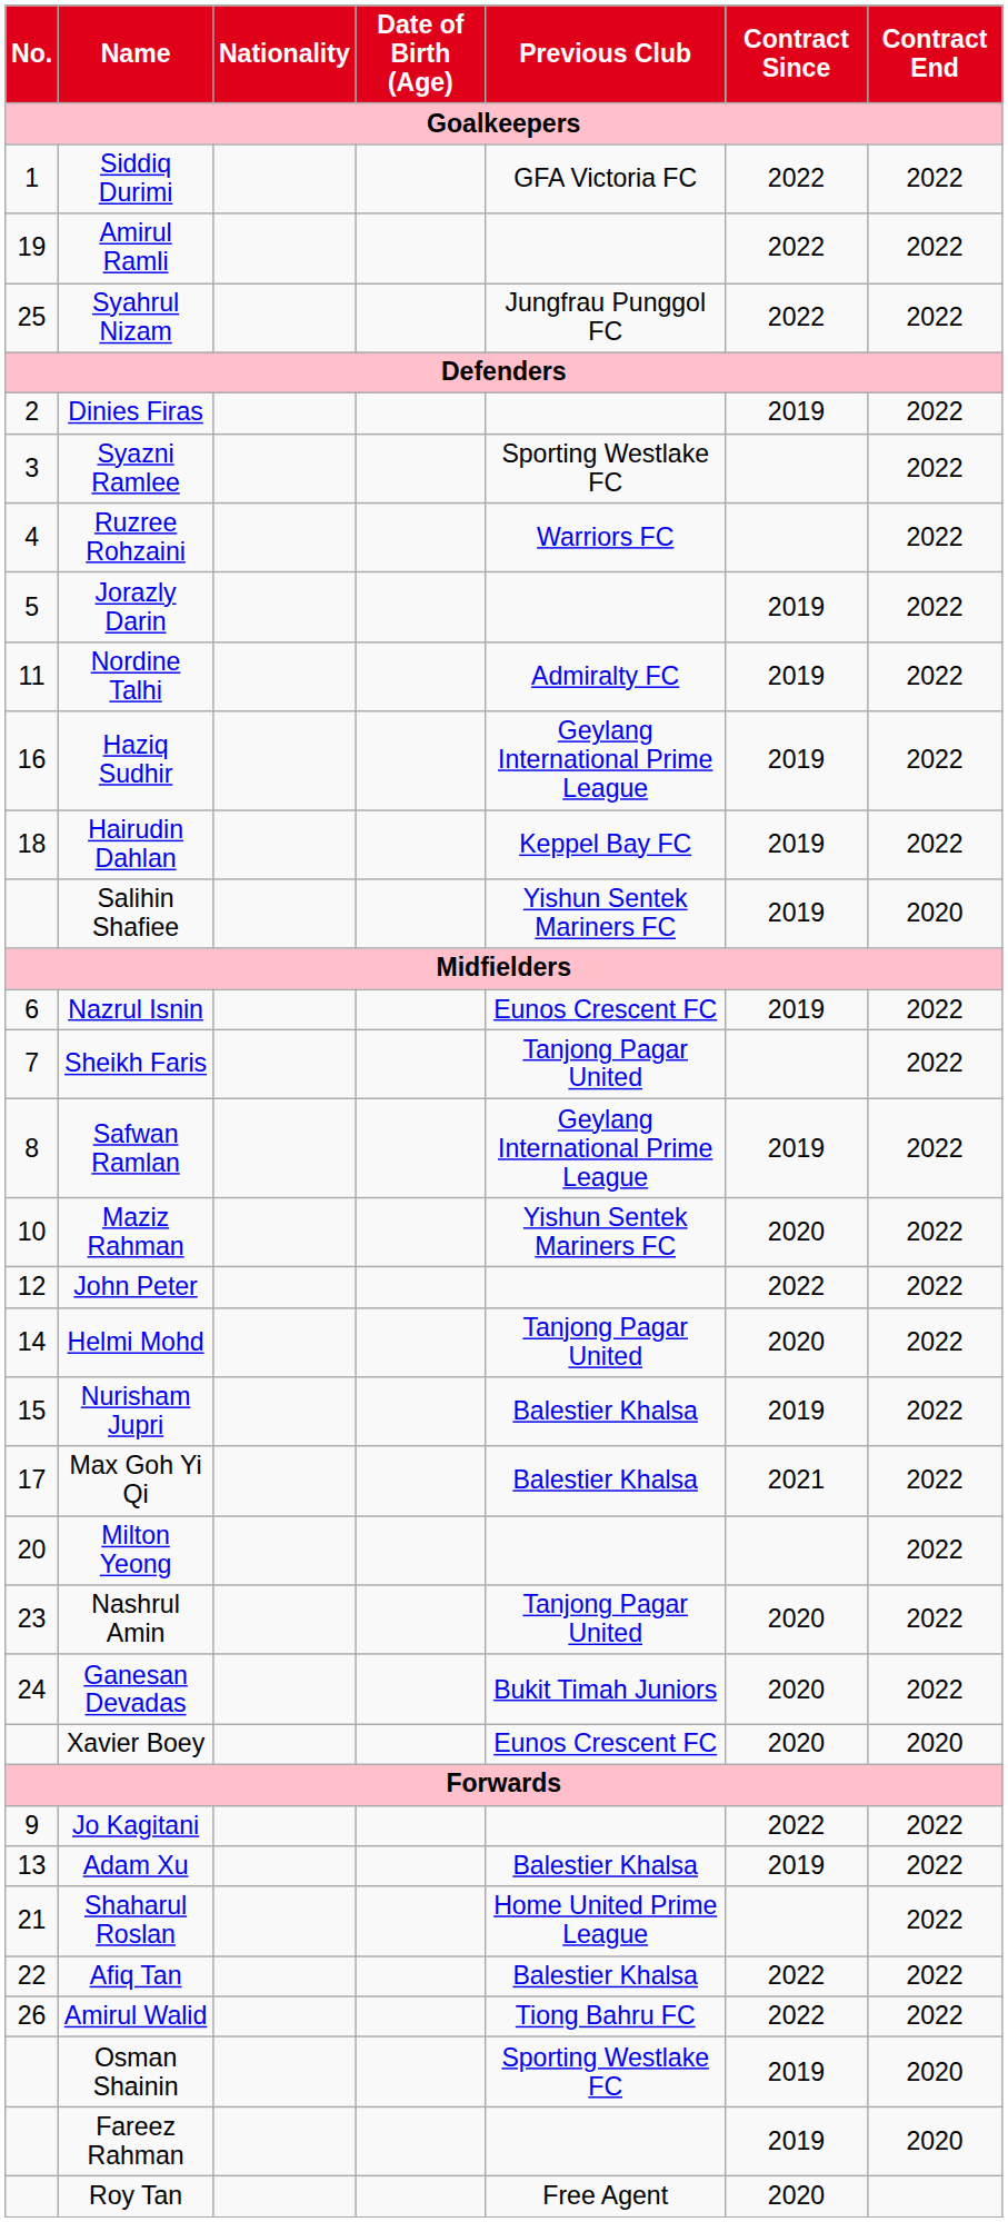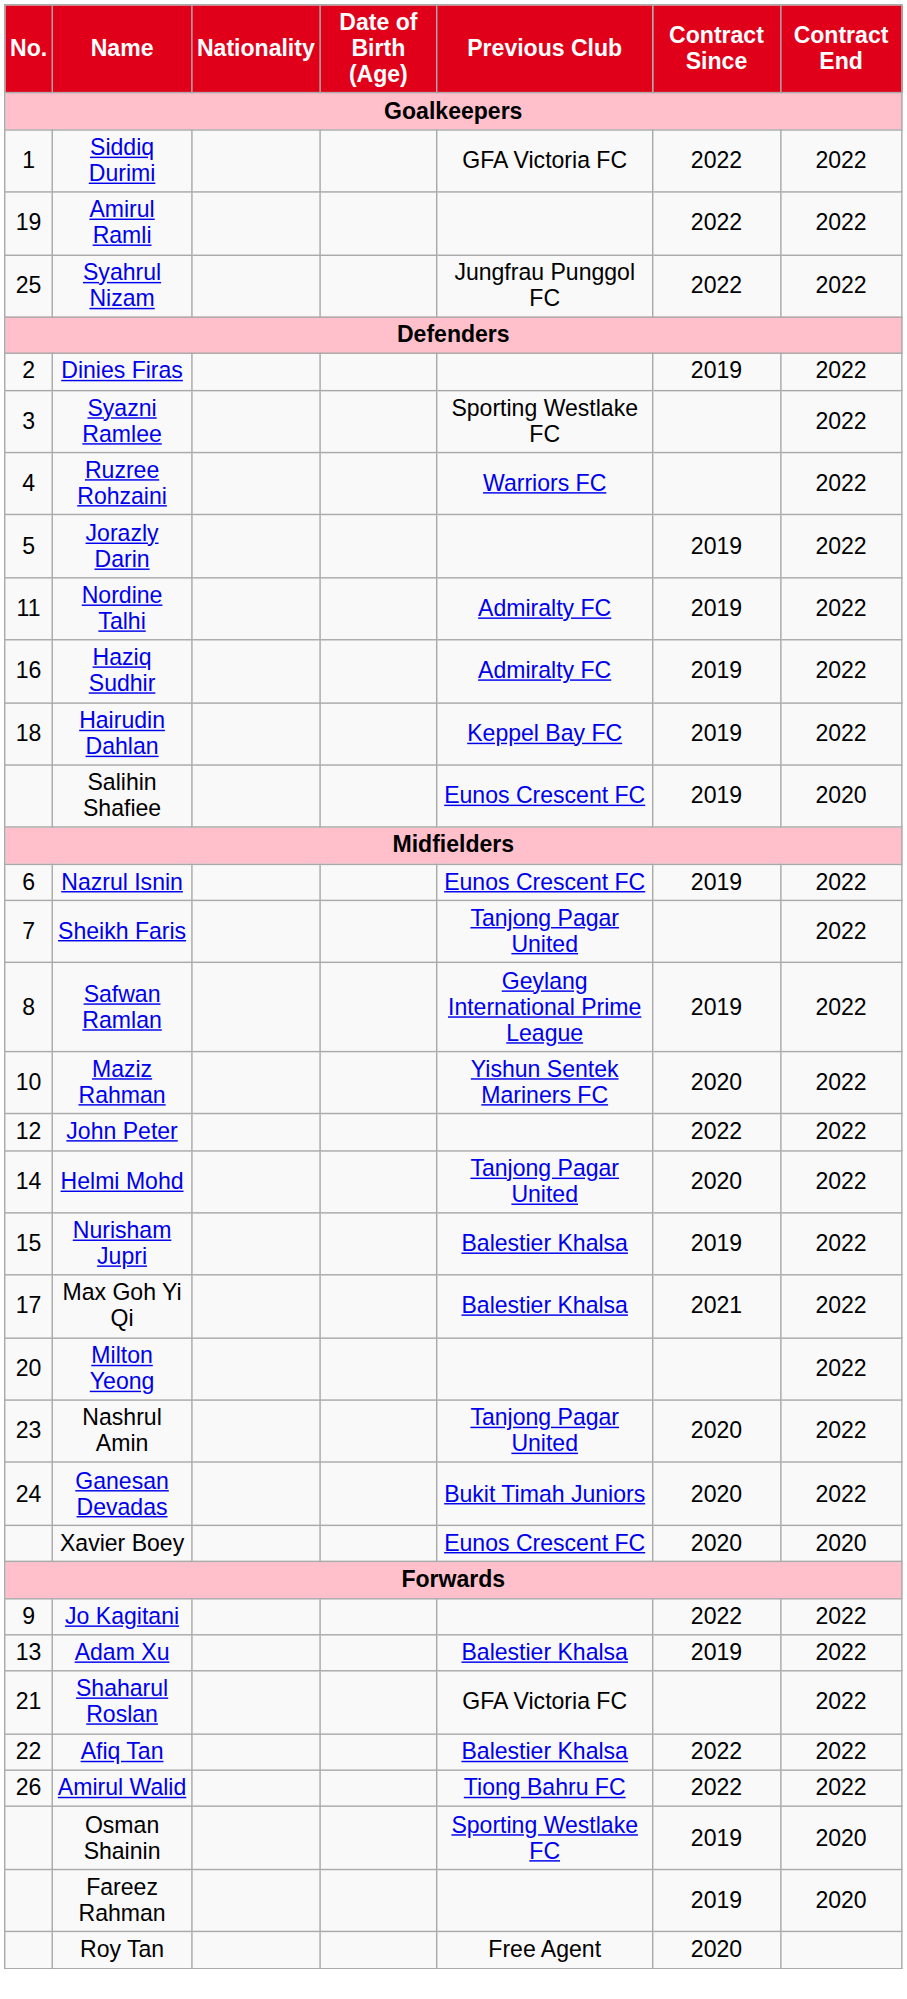Haziq Sudhir | Previous Club: Geylang International Prime League -> Admiralty FC
Salihin Shafiee | Previous Club: Yishun Sentek Mariners FC -> Eunos Crescent FC
Shaharul Roslan | Previous Club: Home United Prime League -> GFA Victoria FC
